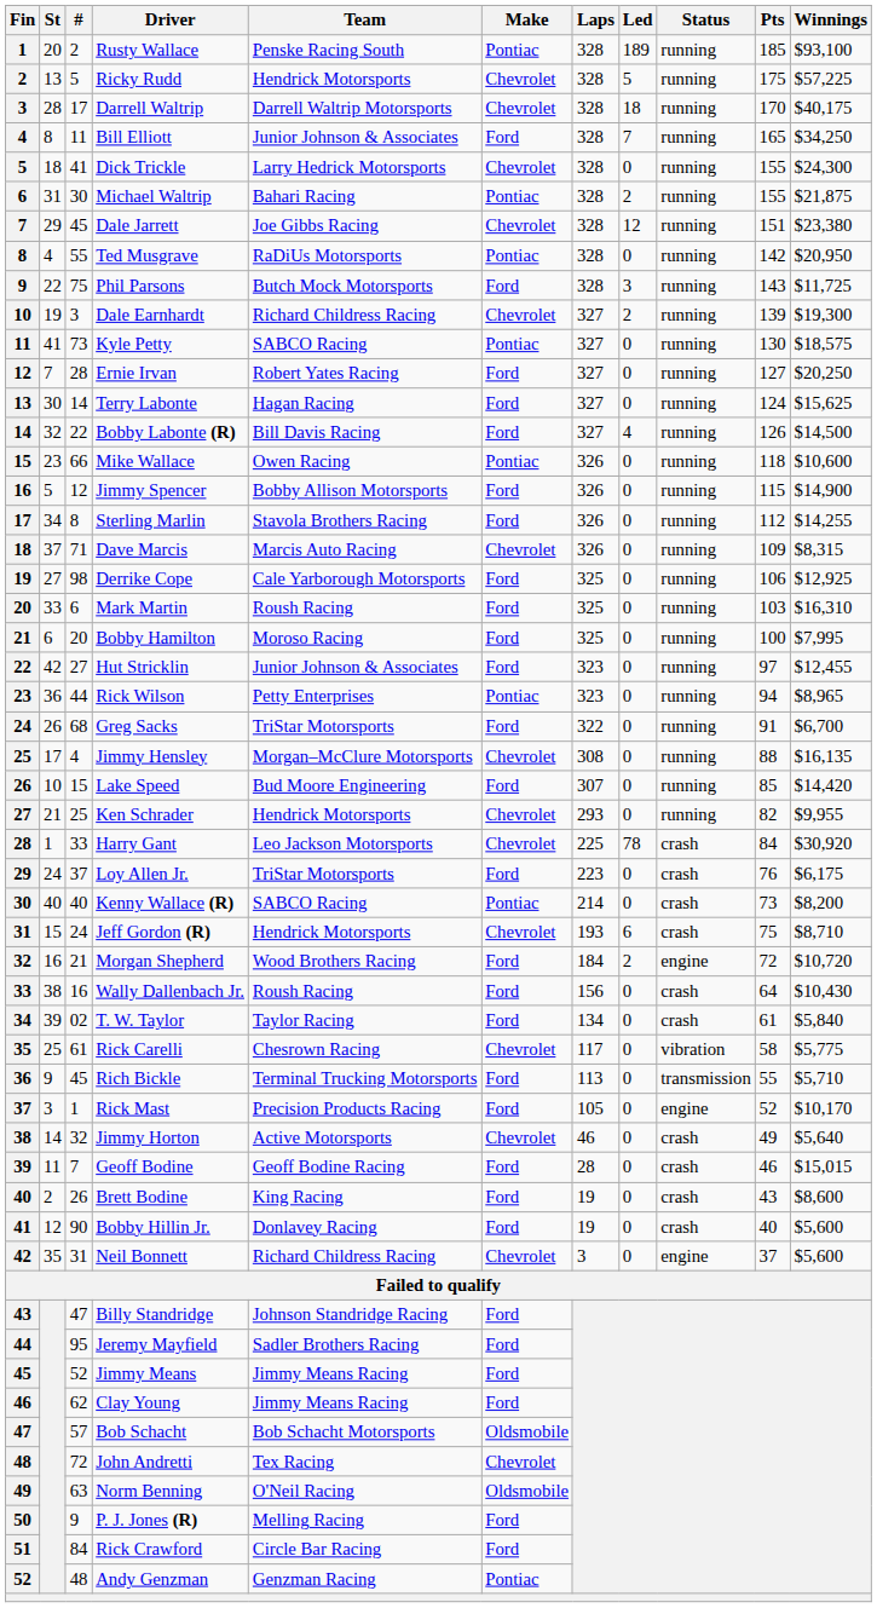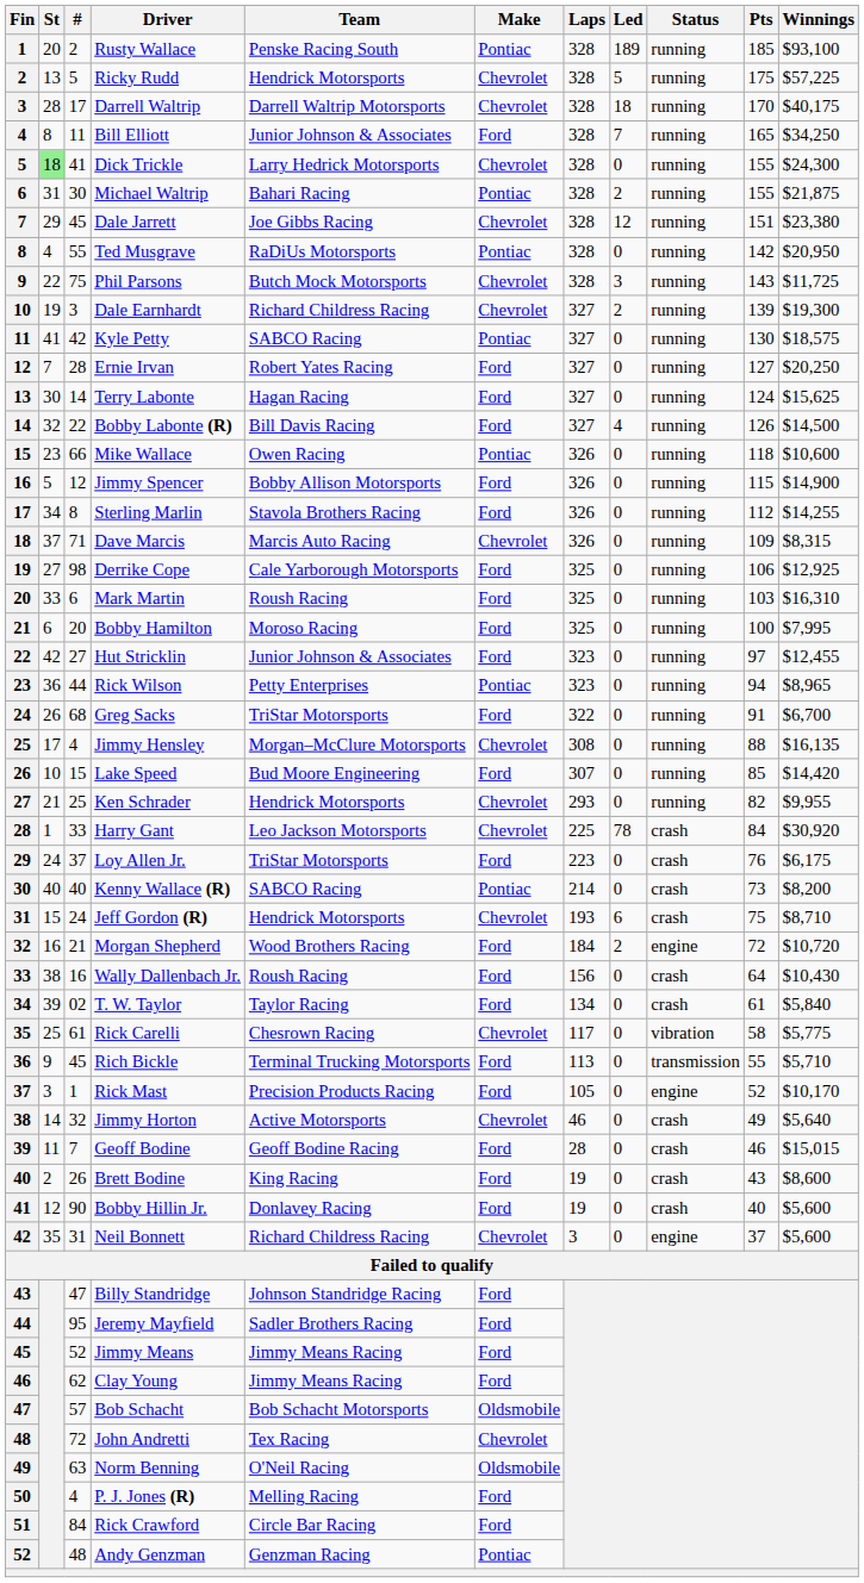Dick Trickle | St: no background -> lightgreen background
Phil Parsons | Make: Ford -> Chevrolet
Kyle Petty | #: 73 -> 42
P. J. Jones (R) | #: 9 -> 4
